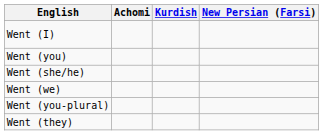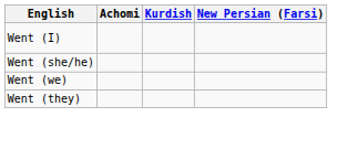- row: Went (you)
- row: Went (you-plural)
